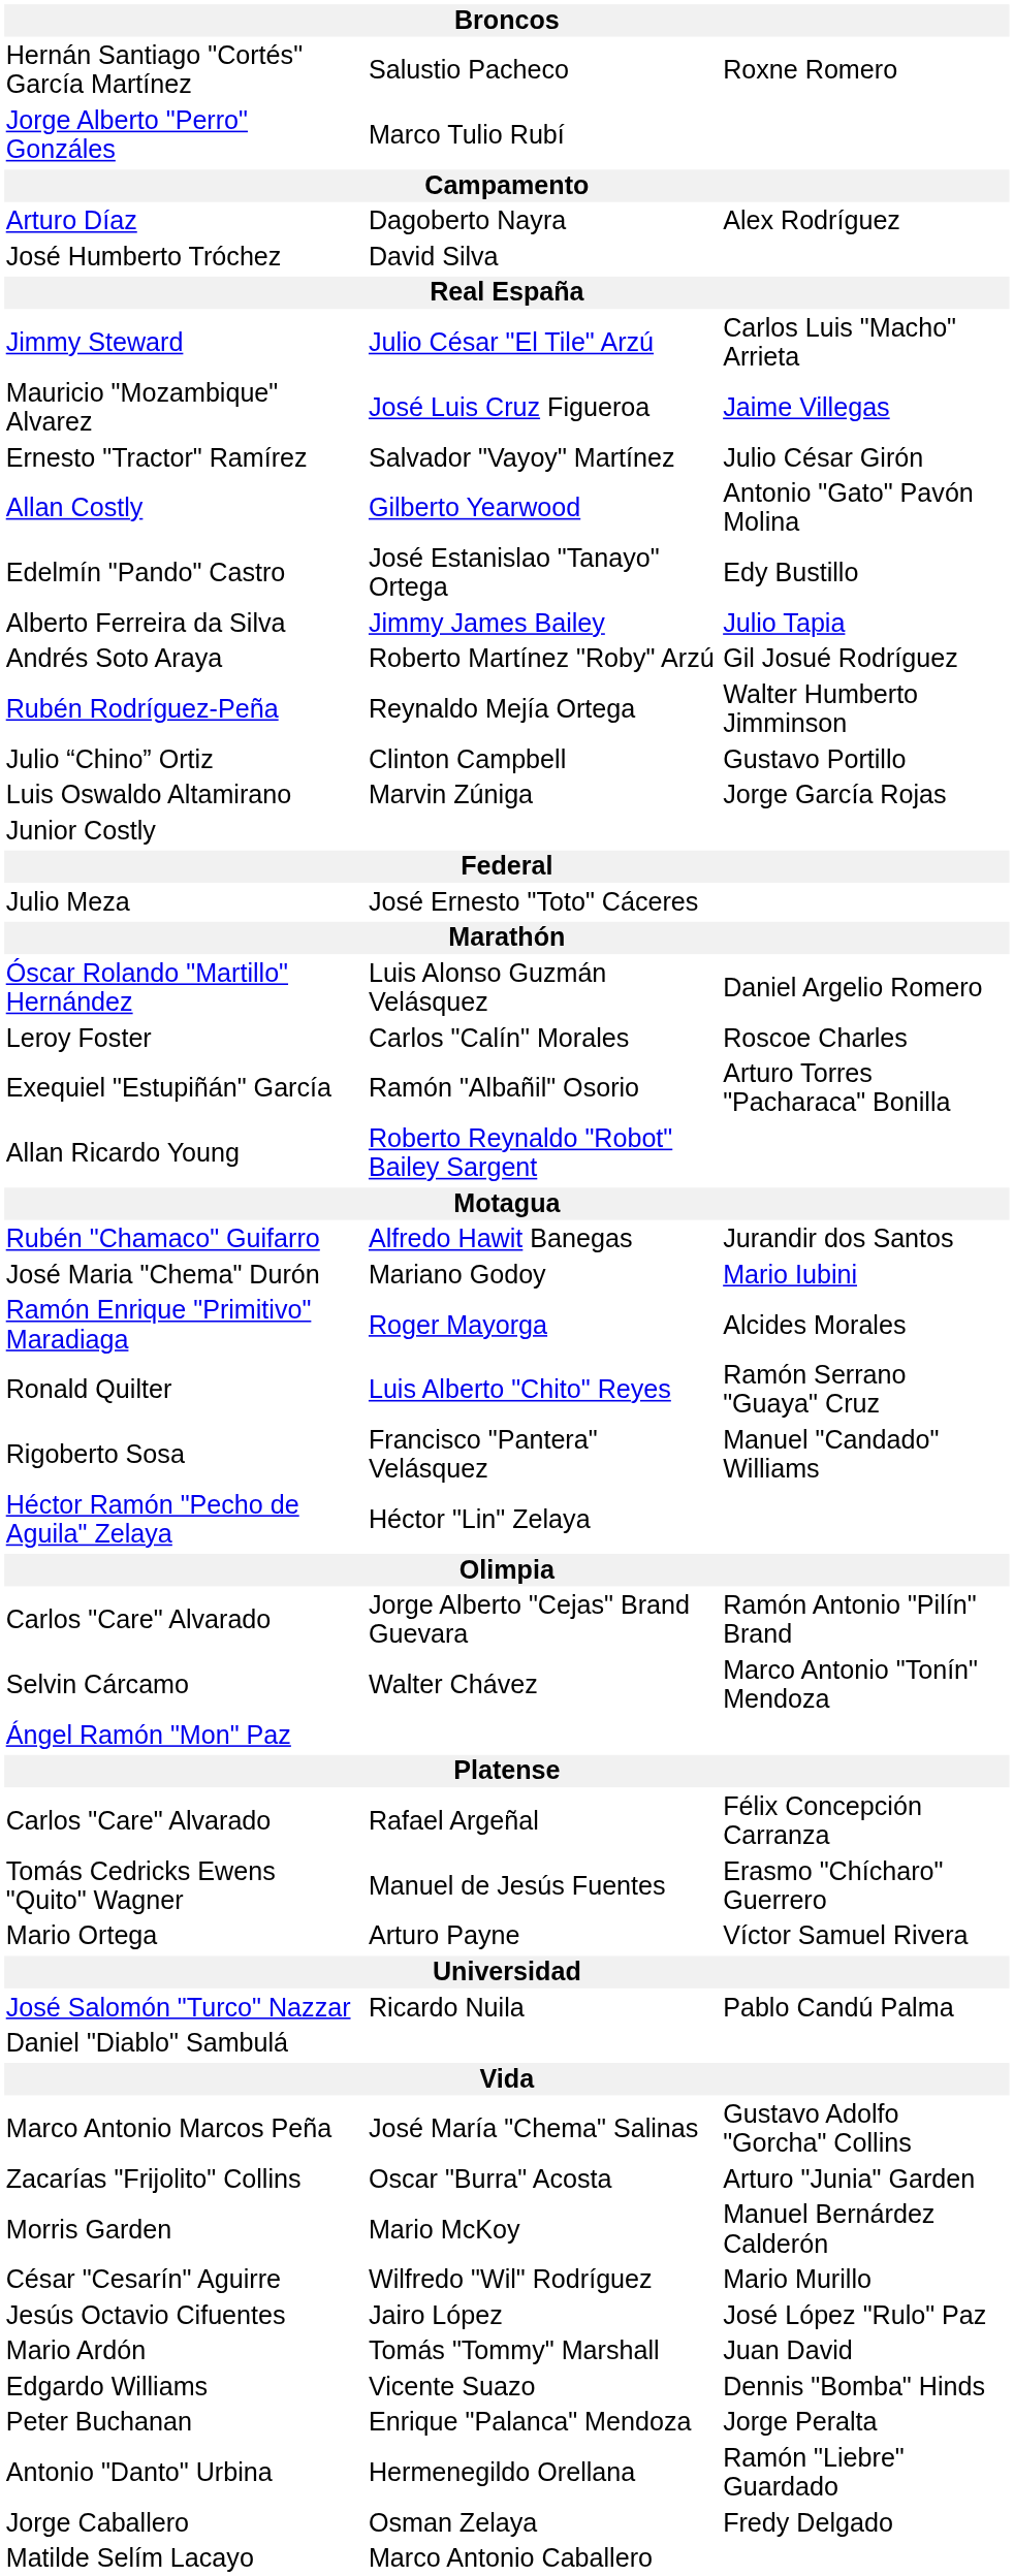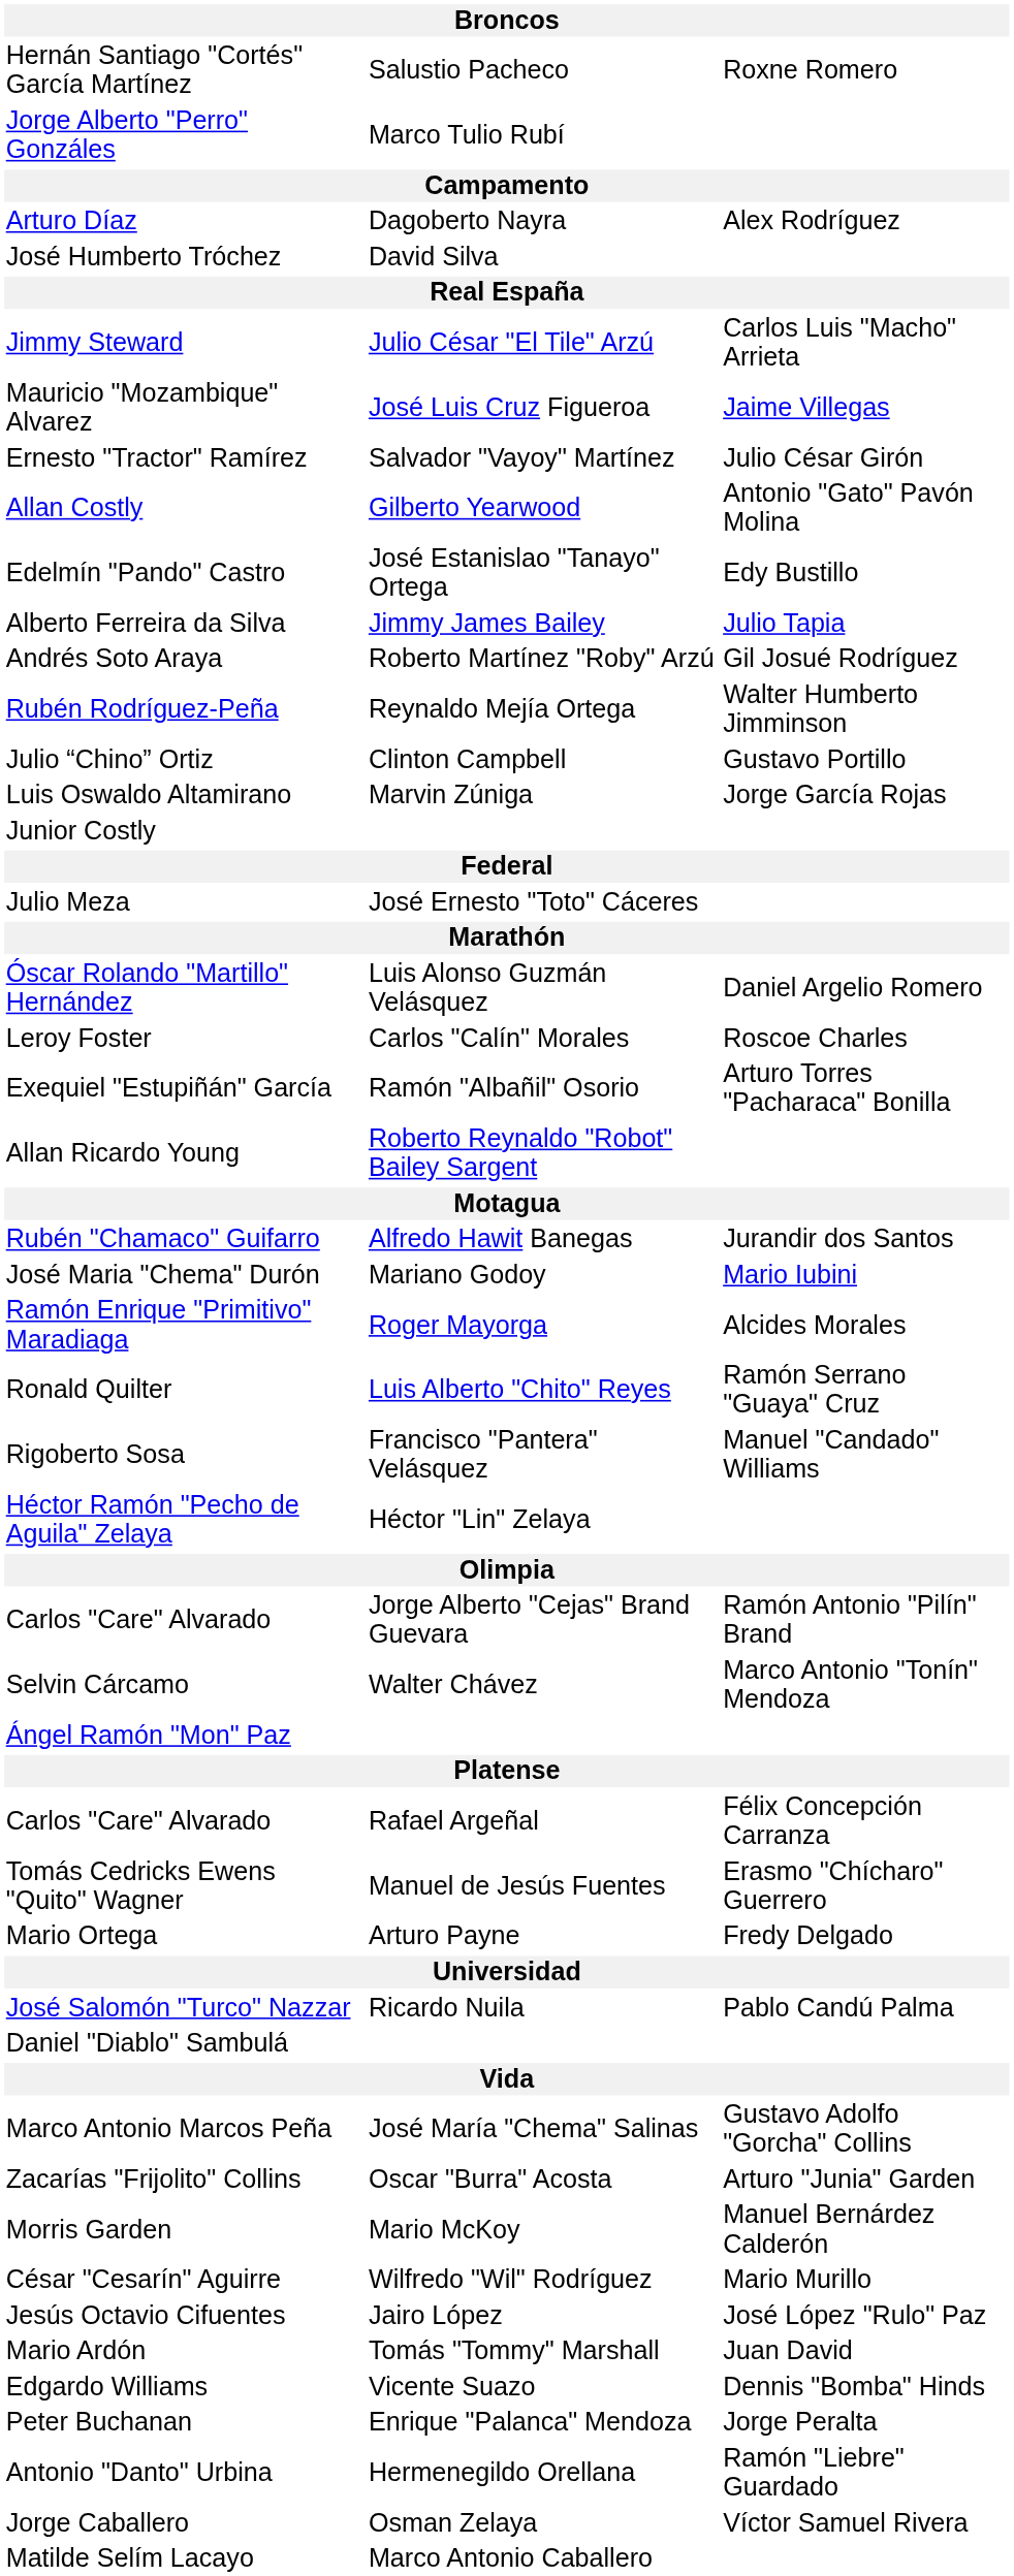Mario Ortega | column 3: Víctor Samuel Rivera -> Fredy Delgado
Jorge Caballero | column 3: Fredy Delgado -> Víctor Samuel Rivera
